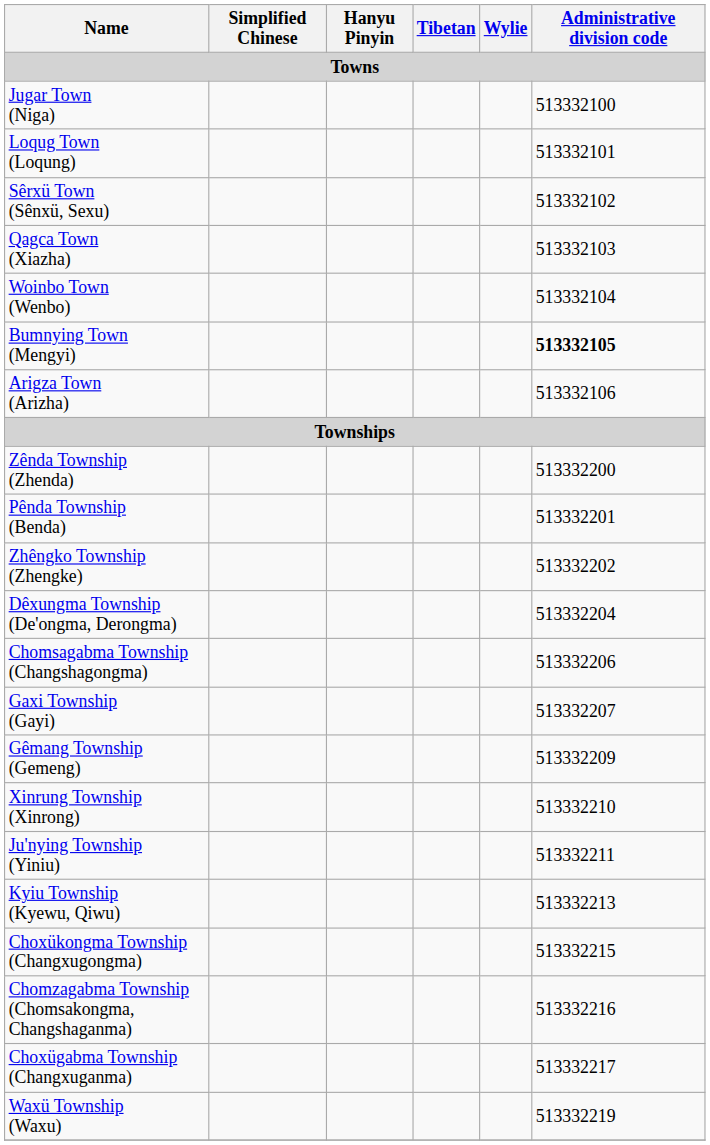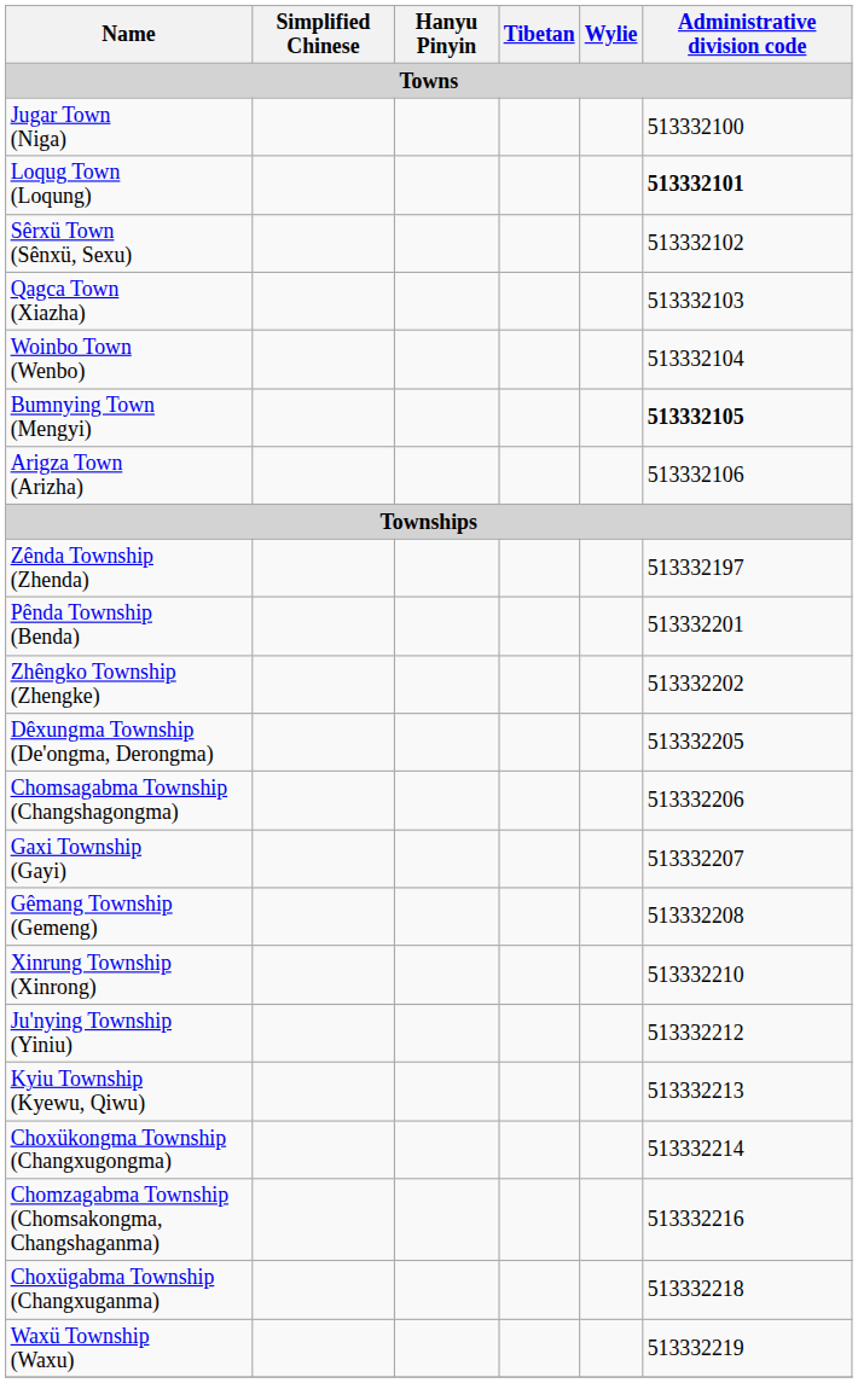Loqug Town (Loqung) | Administrative division code: normal -> bold
Zênda Township (Zhenda) | Administrative division code: 513332200 -> 513332197
Dêxungma Township (De'ongma, Derongma) | Administrative division code: 513332204 -> 513332205
Gêmang Township (Gemeng) | Administrative division code: 513332209 -> 513332208
Ju'nying Township (Yiniu) | Administrative division code: 513332211 -> 513332212
Choxükongma Township (Changxugongma) | Administrative division code: 513332215 -> 513332214
Choxügabma Township (Changxuganma) | Administrative division code: 513332217 -> 513332218
